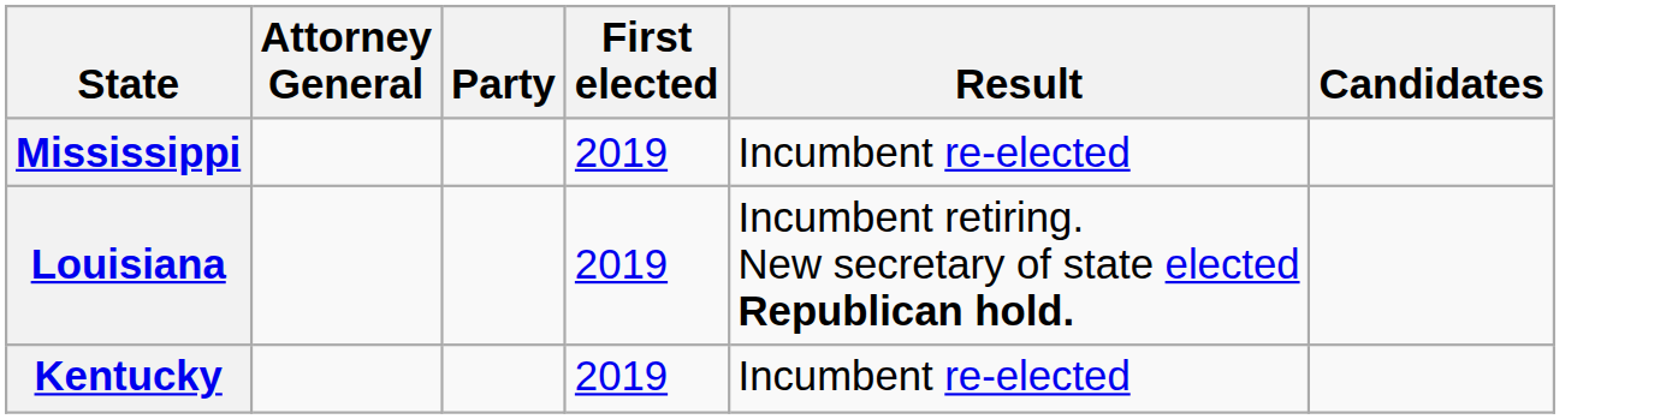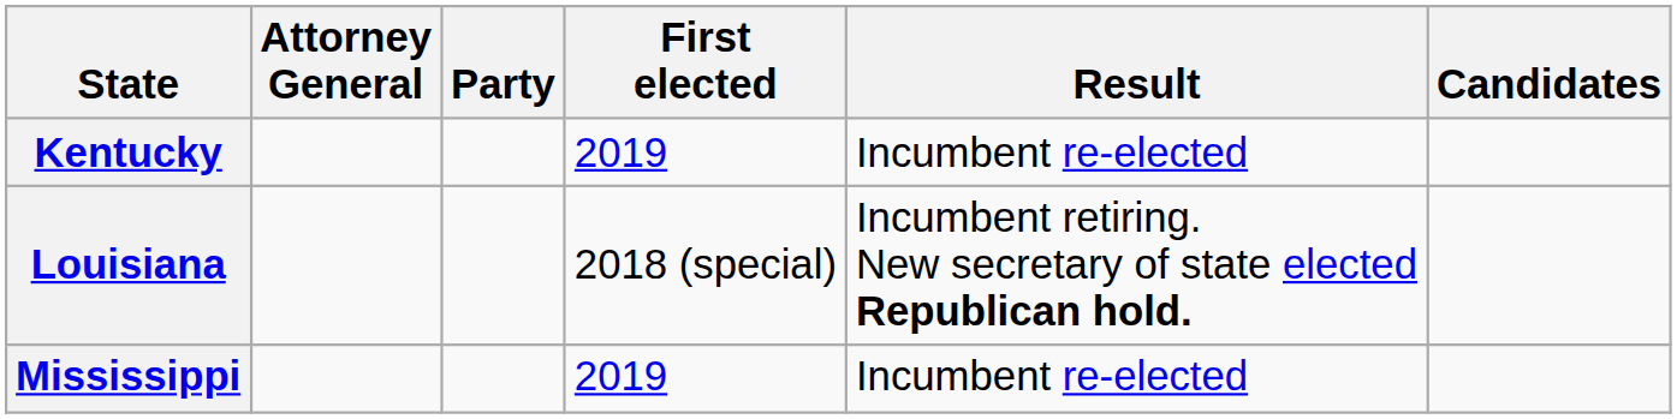rows swapped: Kentucky <-> Mississippi
Louisiana | First elected: 2019 -> 2018 (special)
